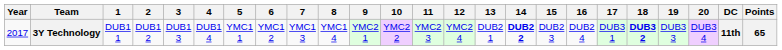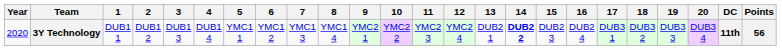3Y Technology | Year: 2017 -> 2020
3Y Technology | 18: bold -> normal
3Y Technology | Points: 65 -> 56
